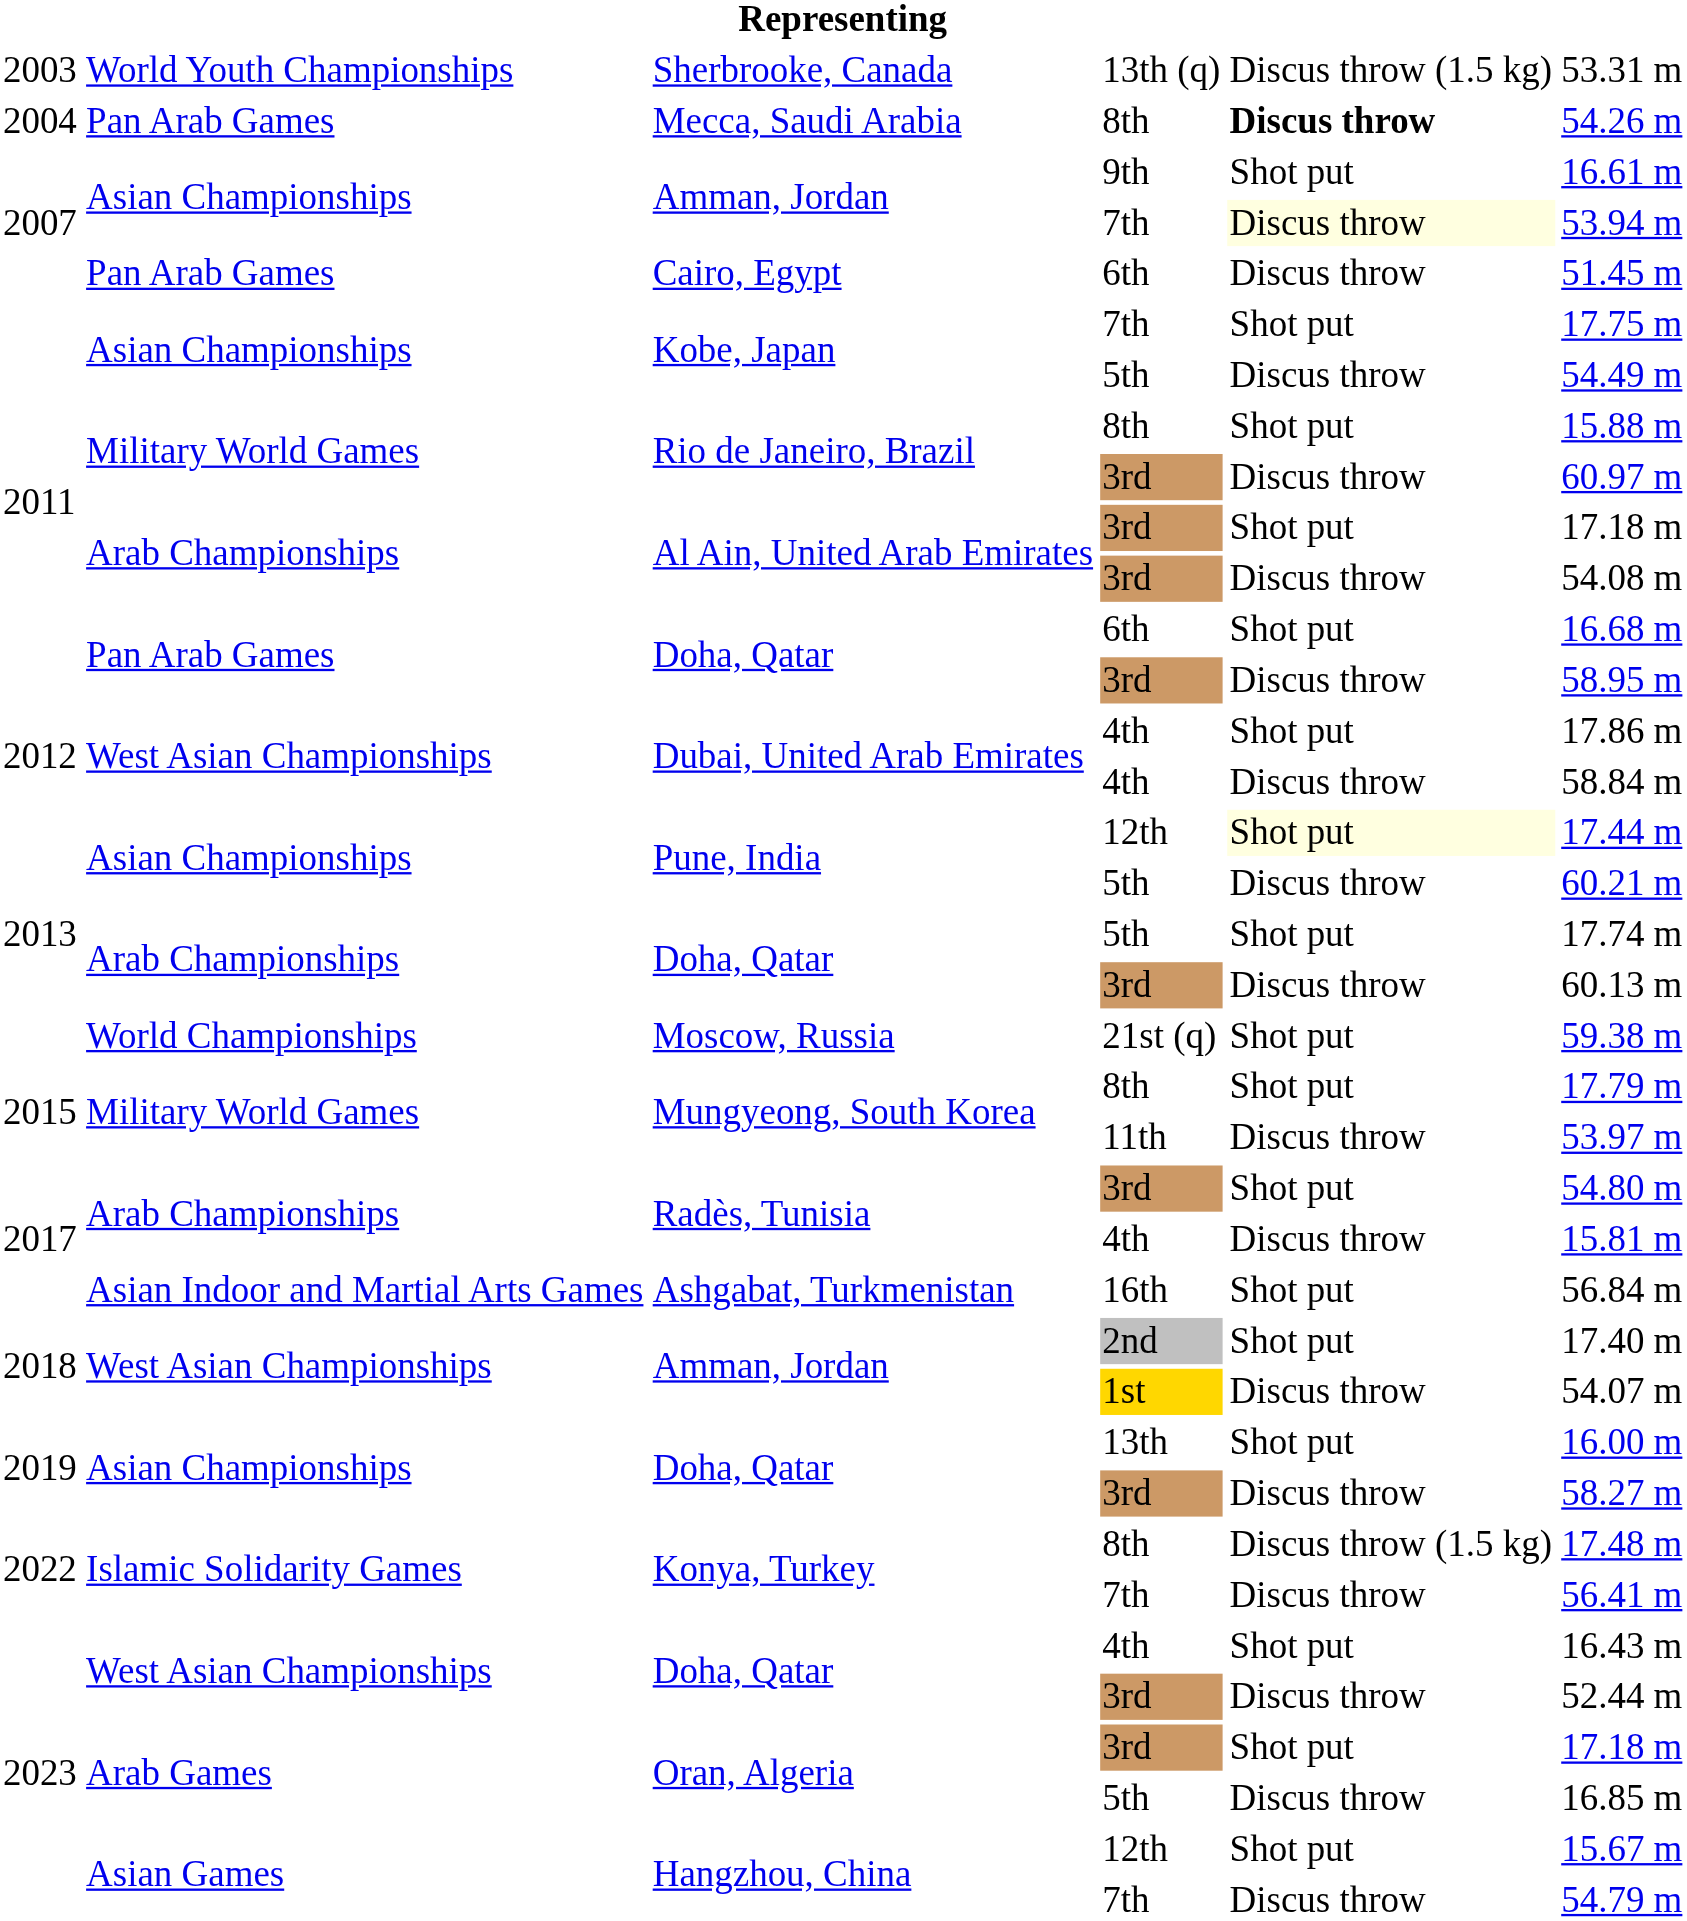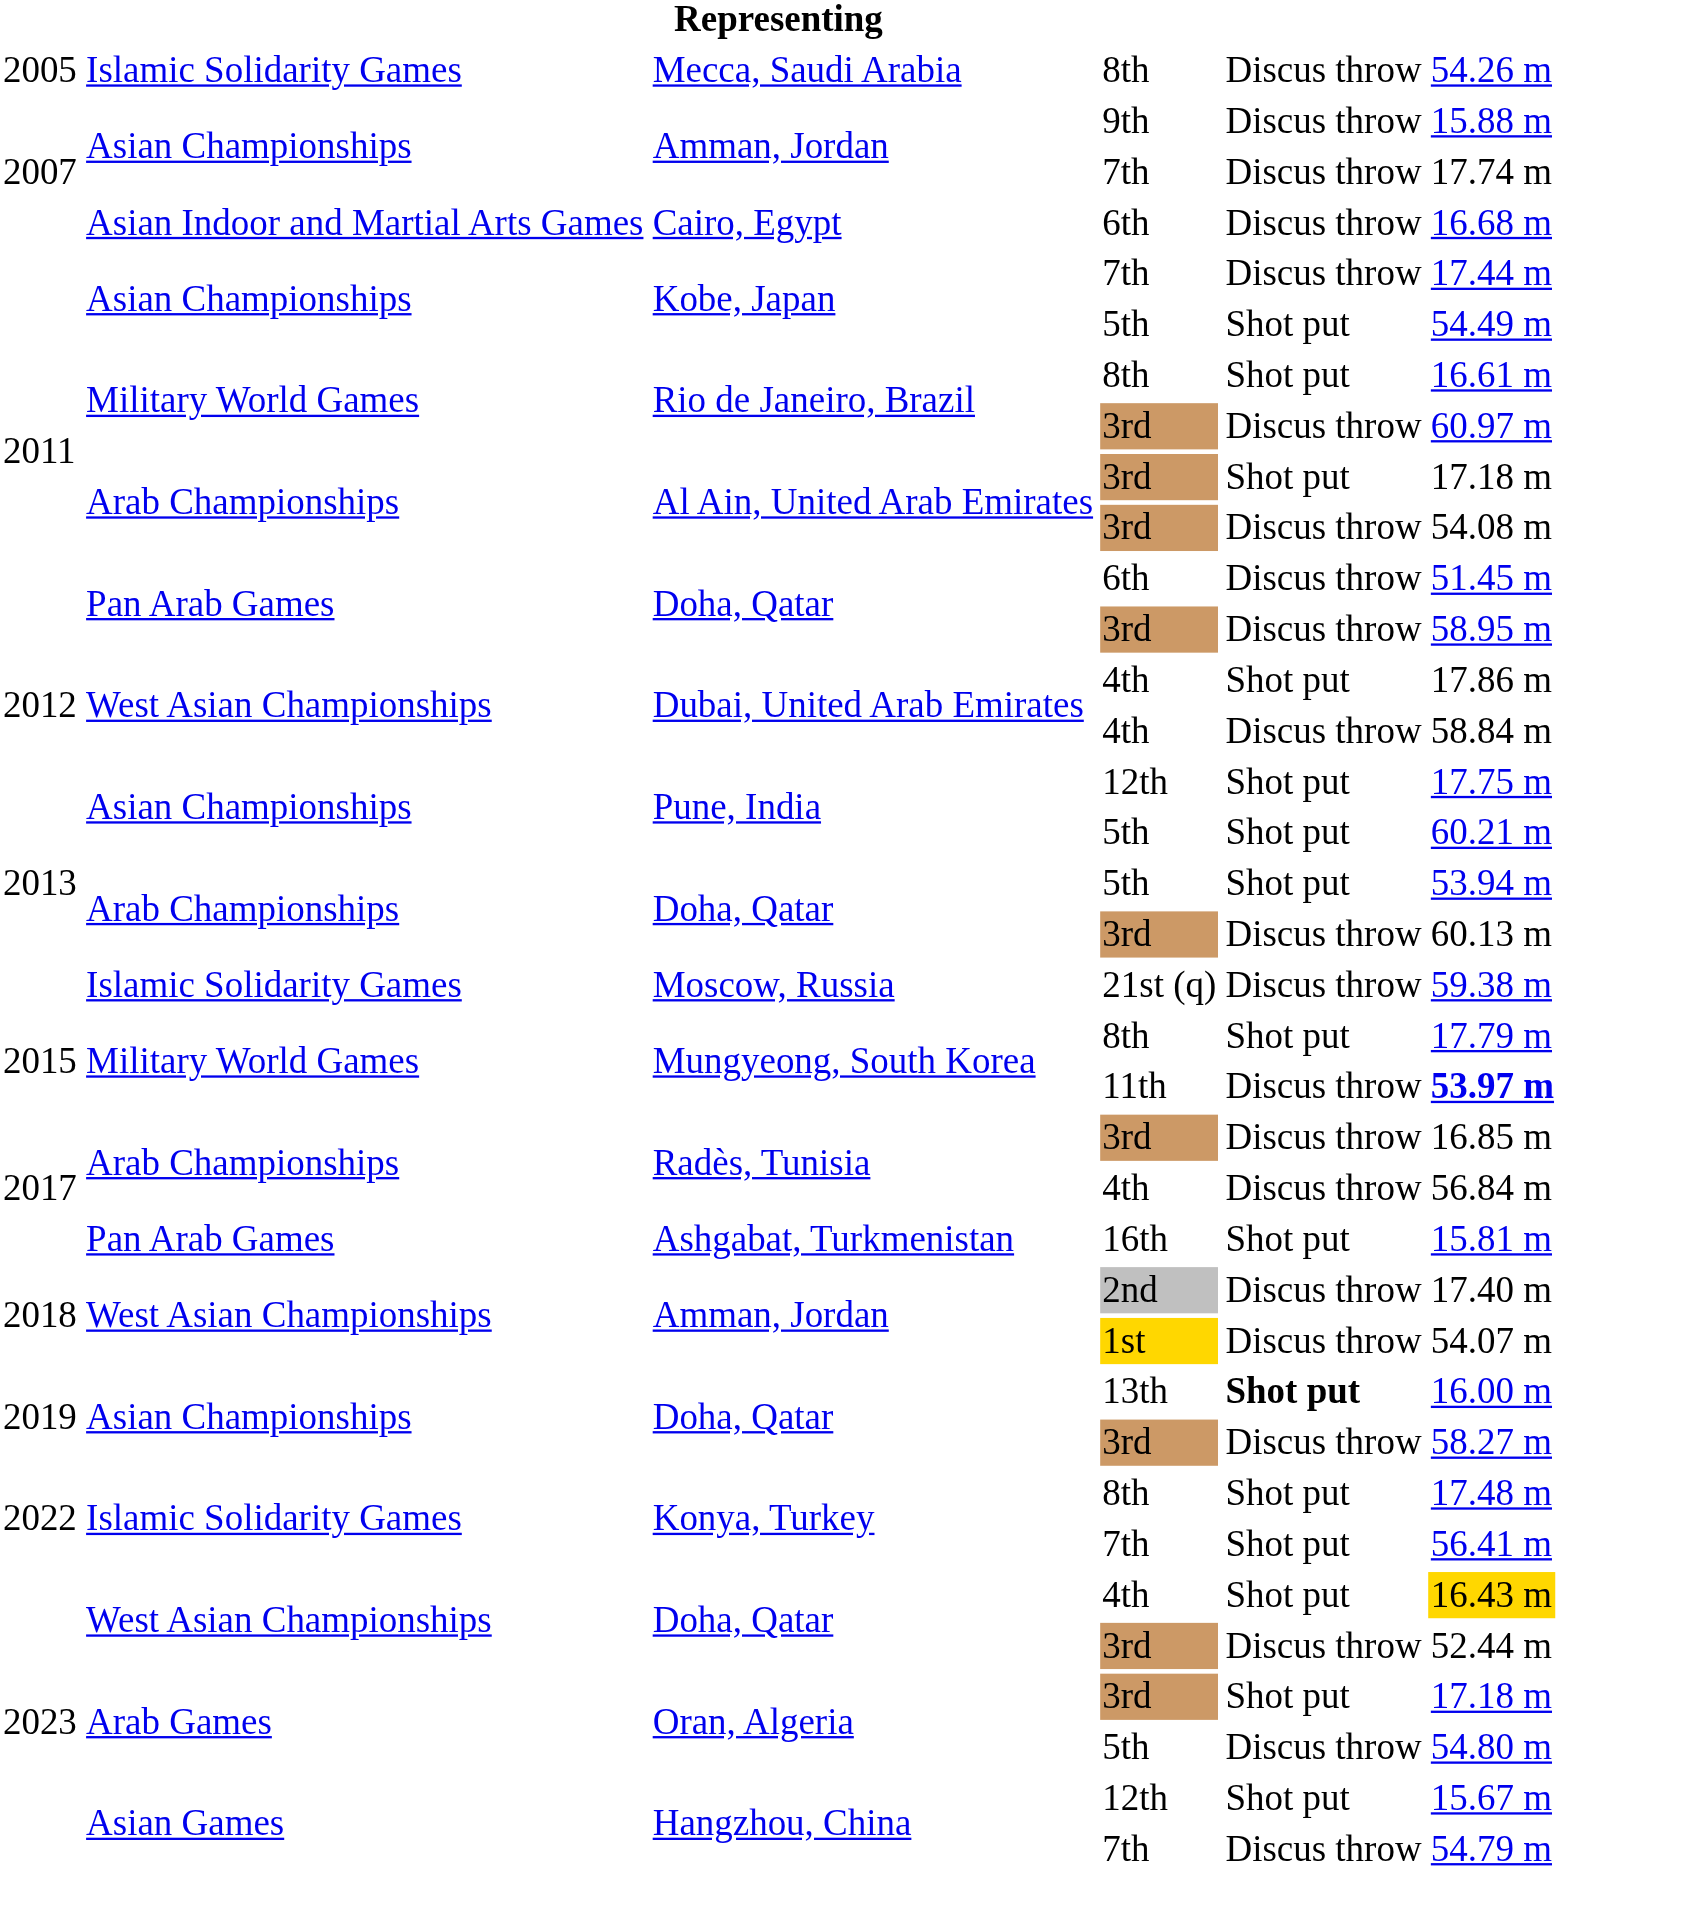- row: 2003 | World Youth Championships | Sherbrooke, Canada | 13th (q) | Discus throw (1.5 kg) | 53.31 m
Mecca, Saudi Arabia | column 1: 2004 -> 2005
Mecca, Saudi Arabia | column 2: Pan Arab Games -> Islamic Solidarity Games
Mecca, Saudi Arabia | column 5: bold -> normal
Amman, Jordan / 9th | column 5: Shot put -> Discus throw
Amman, Jordan / 9th | column 6: 16.61 m -> 15.88 m
Amman, Jordan / 7th | column 5: lightyellow background -> no background
Amman, Jordan / 7th | column 6: 53.94 m -> 17.74 m
Cairo, Egypt | column 2: Pan Arab Games -> Asian Indoor and Martial Arts Games
Cairo, Egypt | column 6: 51.45 m -> 16.68 m
Kobe, Japan / 7th | column 5: Shot put -> Discus throw
Kobe, Japan / 7th | column 6: 17.75 m -> 17.44 m
Kobe, Japan / 5th | column 5: Discus throw -> Shot put
Rio de Janeiro, Brazil / 8th | column 6: 15.88 m -> 16.61 m
Doha, Qatar / 6th | column 5: Shot put -> Discus throw
Doha, Qatar / 6th | column 6: 16.68 m -> 51.45 m
Pune, India / 12th | column 5: lightyellow background -> no background
Pune, India / 12th | column 6: 17.44 m -> 17.75 m
Pune, India / 5th | column 5: Discus throw -> Shot put
Doha, Qatar / 5th | column 6: 17.74 m -> 53.94 m
Moscow, Russia | column 2: World Championships -> Islamic Solidarity Games
Moscow, Russia | column 5: Shot put -> Discus throw
Mungyeong, South Korea / 11th | column 6: normal -> bold
Radès, Tunisia / 3rd | column 5: Shot put -> Discus throw
Radès, Tunisia / 3rd | column 6: 54.80 m -> 16.85 m
Radès, Tunisia / 4th | column 6: 15.81 m -> 56.84 m
Ashgabat, Turkmenistan | column 2: Asian Indoor and Martial Arts Games -> Pan Arab Games
Ashgabat, Turkmenistan | column 6: 56.84 m -> 15.81 m
Amman, Jordan / 2nd | column 5: Shot put -> Discus throw
Doha, Qatar / 13th | column 5: normal -> bold
Konya, Turkey / 8th | column 5: Discus throw (1.5 kg) -> Shot put
Konya, Turkey / 7th | column 5: Discus throw -> Shot put
Doha, Qatar / 4th | column 6: no background -> gold background
Oran, Algeria / 5th | column 6: 16.85 m -> 54.80 m
